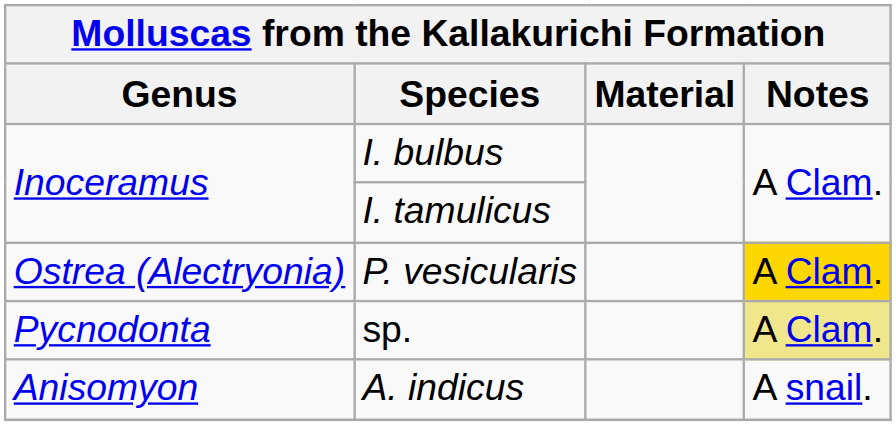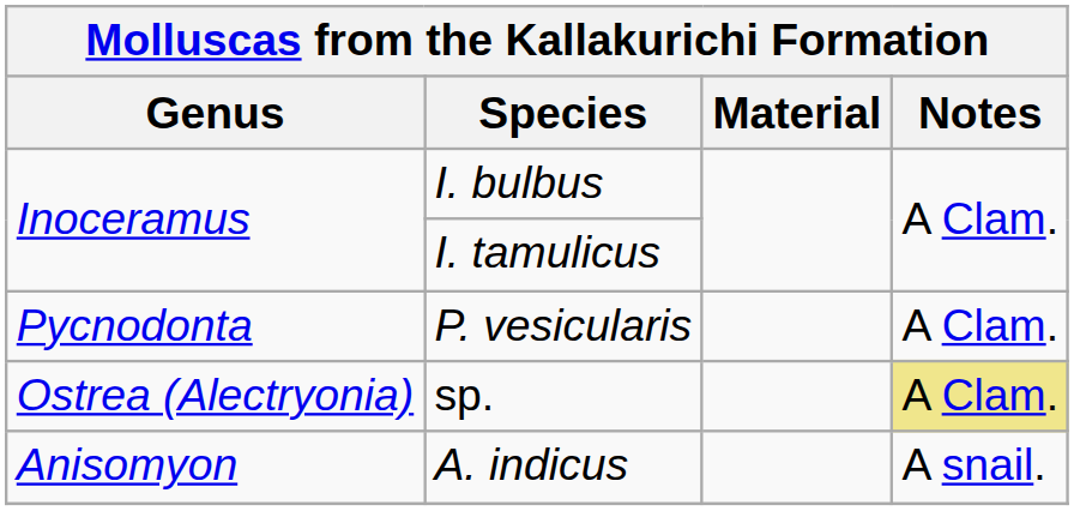P. vesicularis | Genus: Ostrea (Alectryonia) -> Pycnodonta
P. vesicularis | Notes: gold background -> no background
sp. | Genus: Pycnodonta -> Ostrea (Alectryonia)
